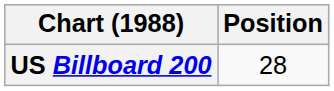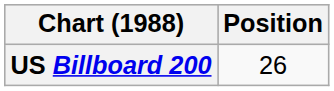US Billboard 200 | Position: 28 -> 26
